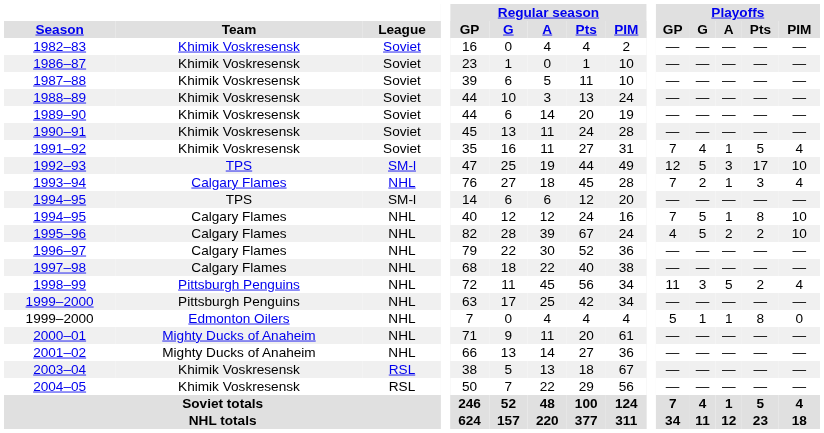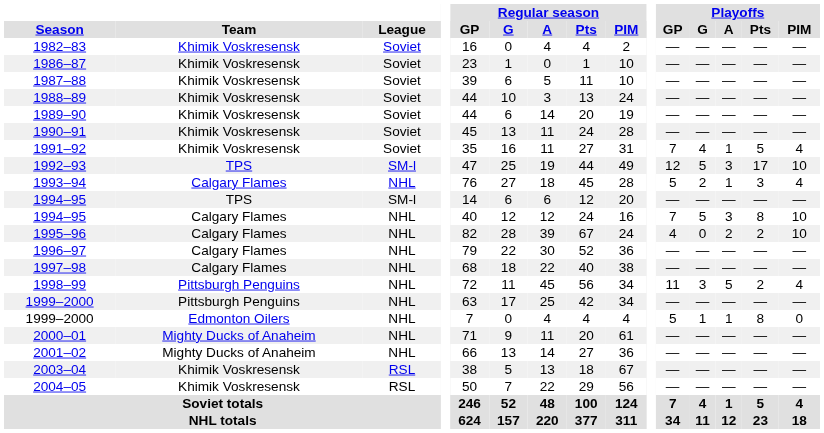1993–94 | Playoffs / GP: 7 -> 5
1994–95 / Calgary Flames | Playoffs / A: 1 -> 3
1995–96 | Playoffs / G: 5 -> 0
